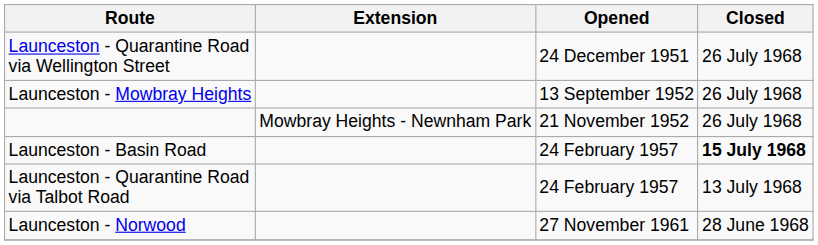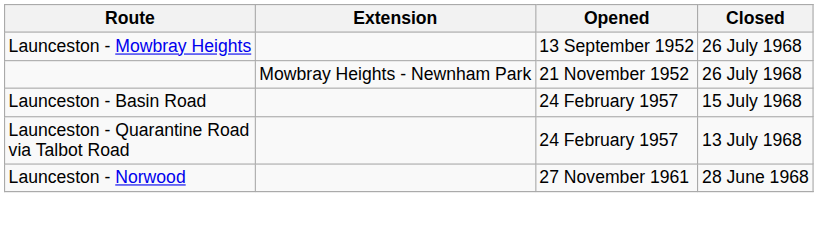- row: Launceston - Quarantine Road via Wellington Street | 24 December 1951 | 26 July 1968
Launceston - Basin Road | Closed: bold -> normal
